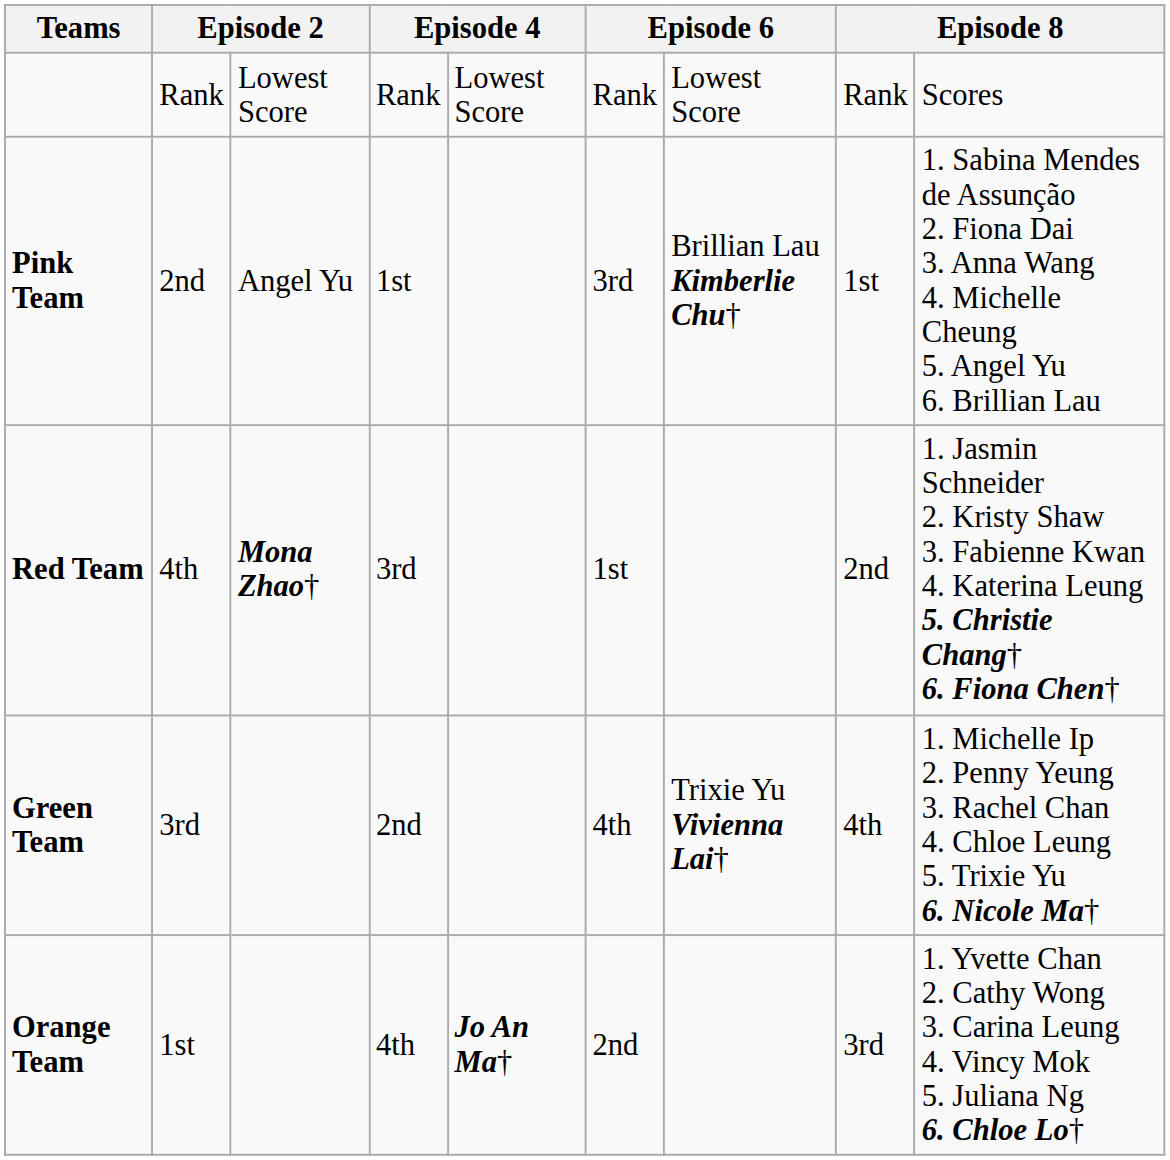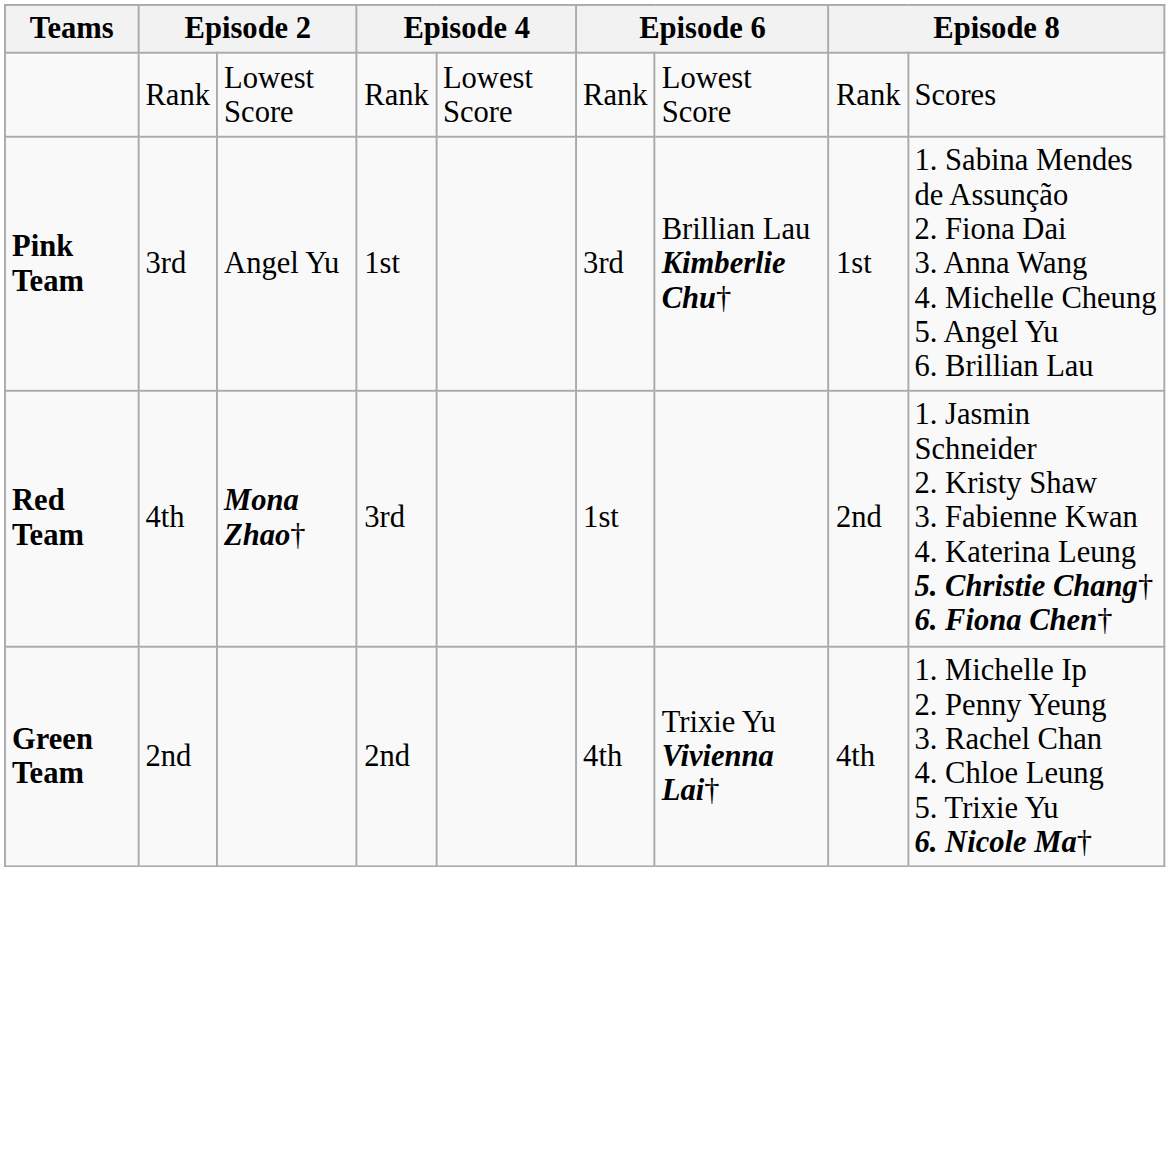Pink Team | column 2: 2nd -> 3rd
Green Team | column 2: 3rd -> 2nd
- row: Orange Team | 1st | 4th | Jo An Ma† | 2nd | 3rd | 1. Yvette Chan 2. Cathy Wong 3. Carina Leung 4. Vincy Mok 5. Juliana Ng 6. Chloe Lo†
